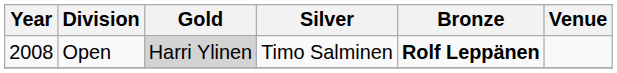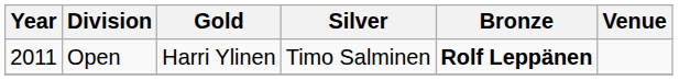Open | Year: 2008 -> 2011
Open | Gold: lightgrey background -> no background
